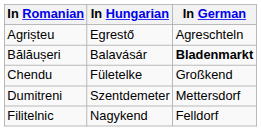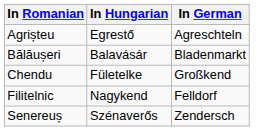Bălăușeri | In German: bold -> normal
- row: Dumitreni | Szentdemeter | Mettersdorf
+ row: Senereuș | Szénaverős | Zendersch
